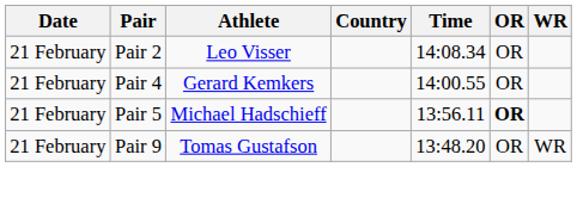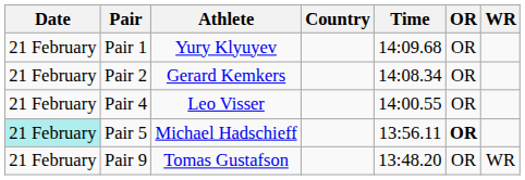+ row: 21 February | Pair 1 | Yury Klyuyev | 14:09.68 | OR
Pair 2 | Athlete: Leo Visser -> Gerard Kemkers
Pair 4 | Athlete: Gerard Kemkers -> Leo Visser
Pair 5 | Date: no background -> paleturquoise background
